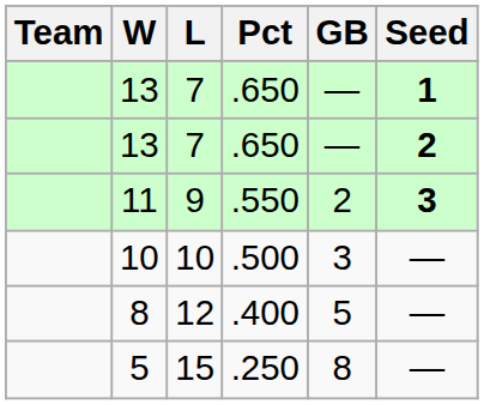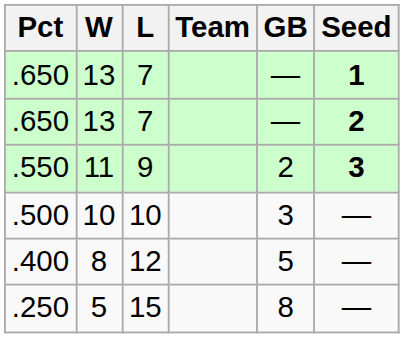columns swapped: Team <-> Pct
